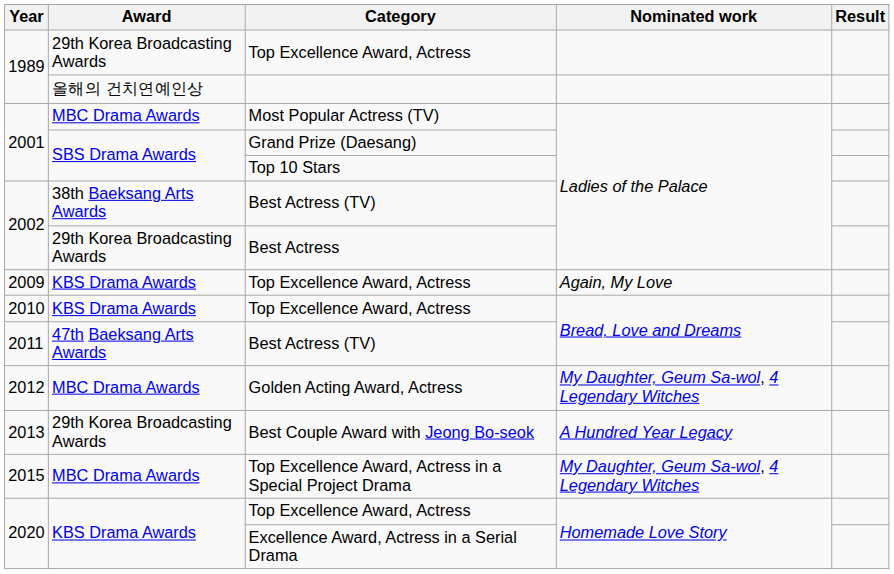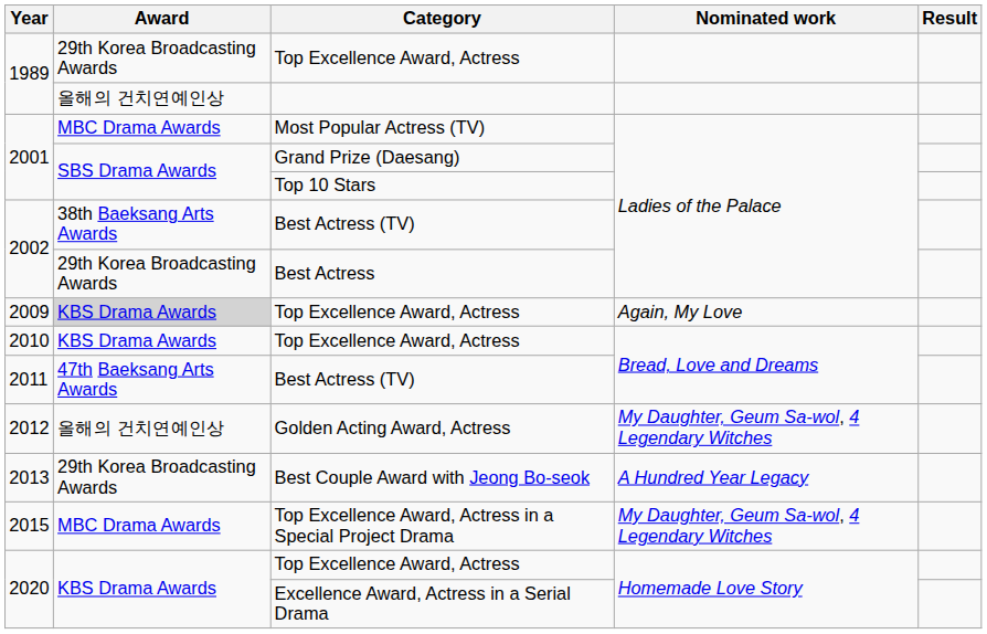2009 / Top Excellence Award, Actress | Award: no background -> lightgrey background
Golden Acting Award, Actress | Award: MBC Drama Awards -> 올해의 건치연예인상
